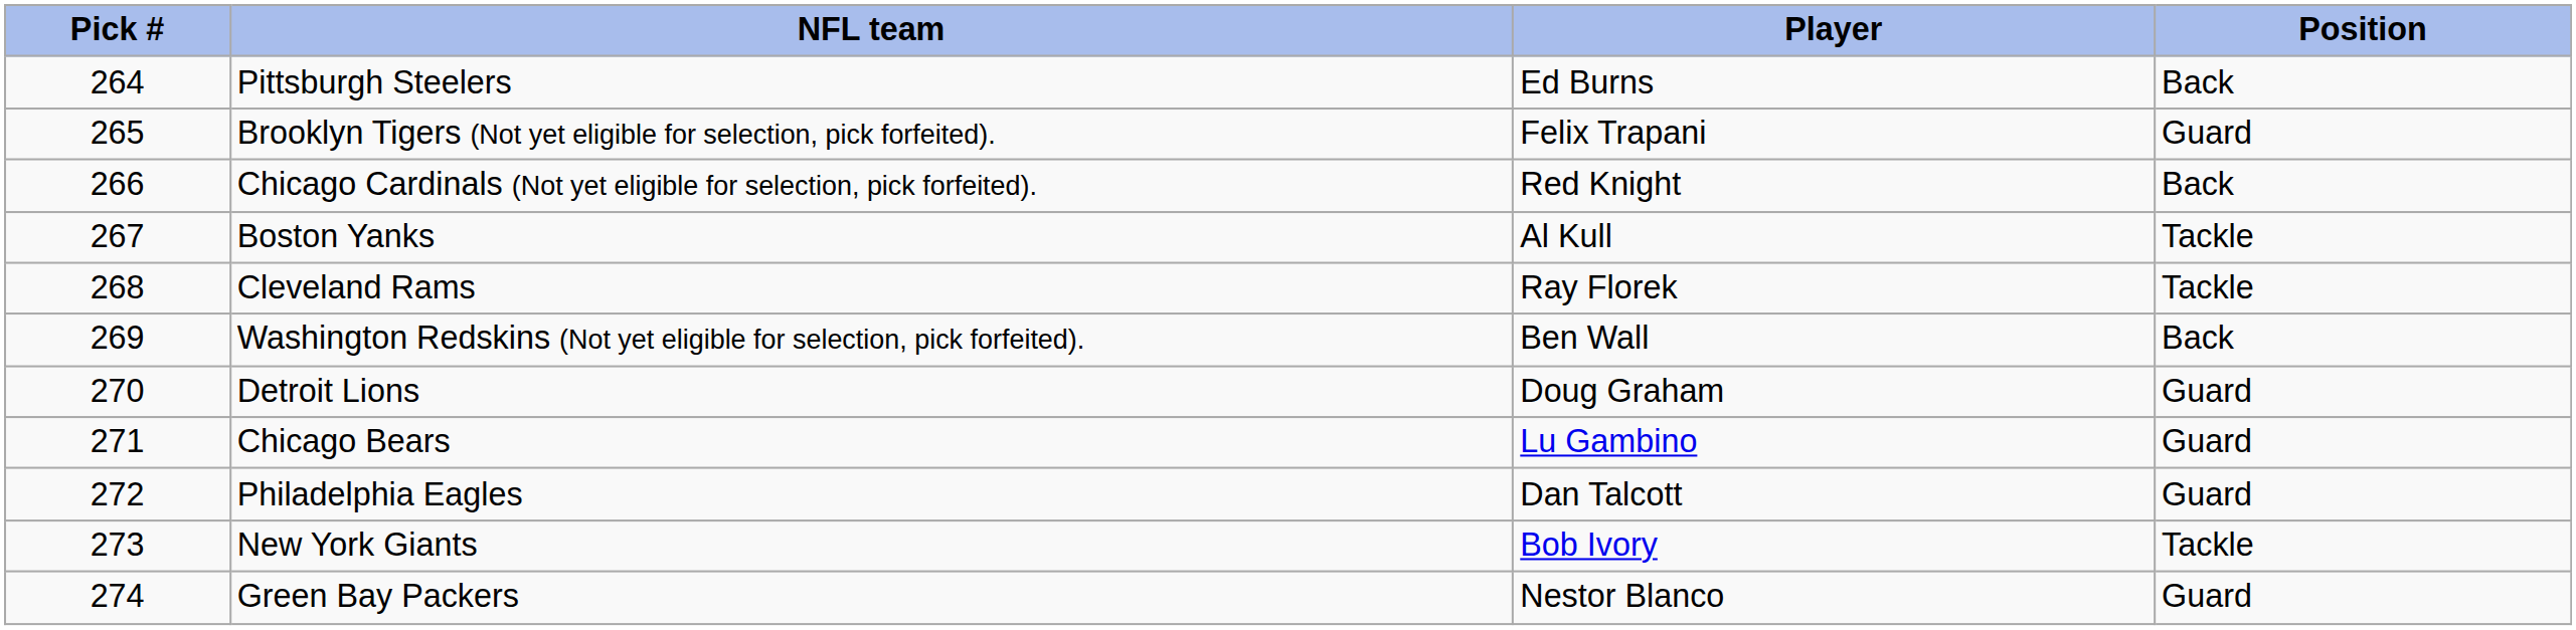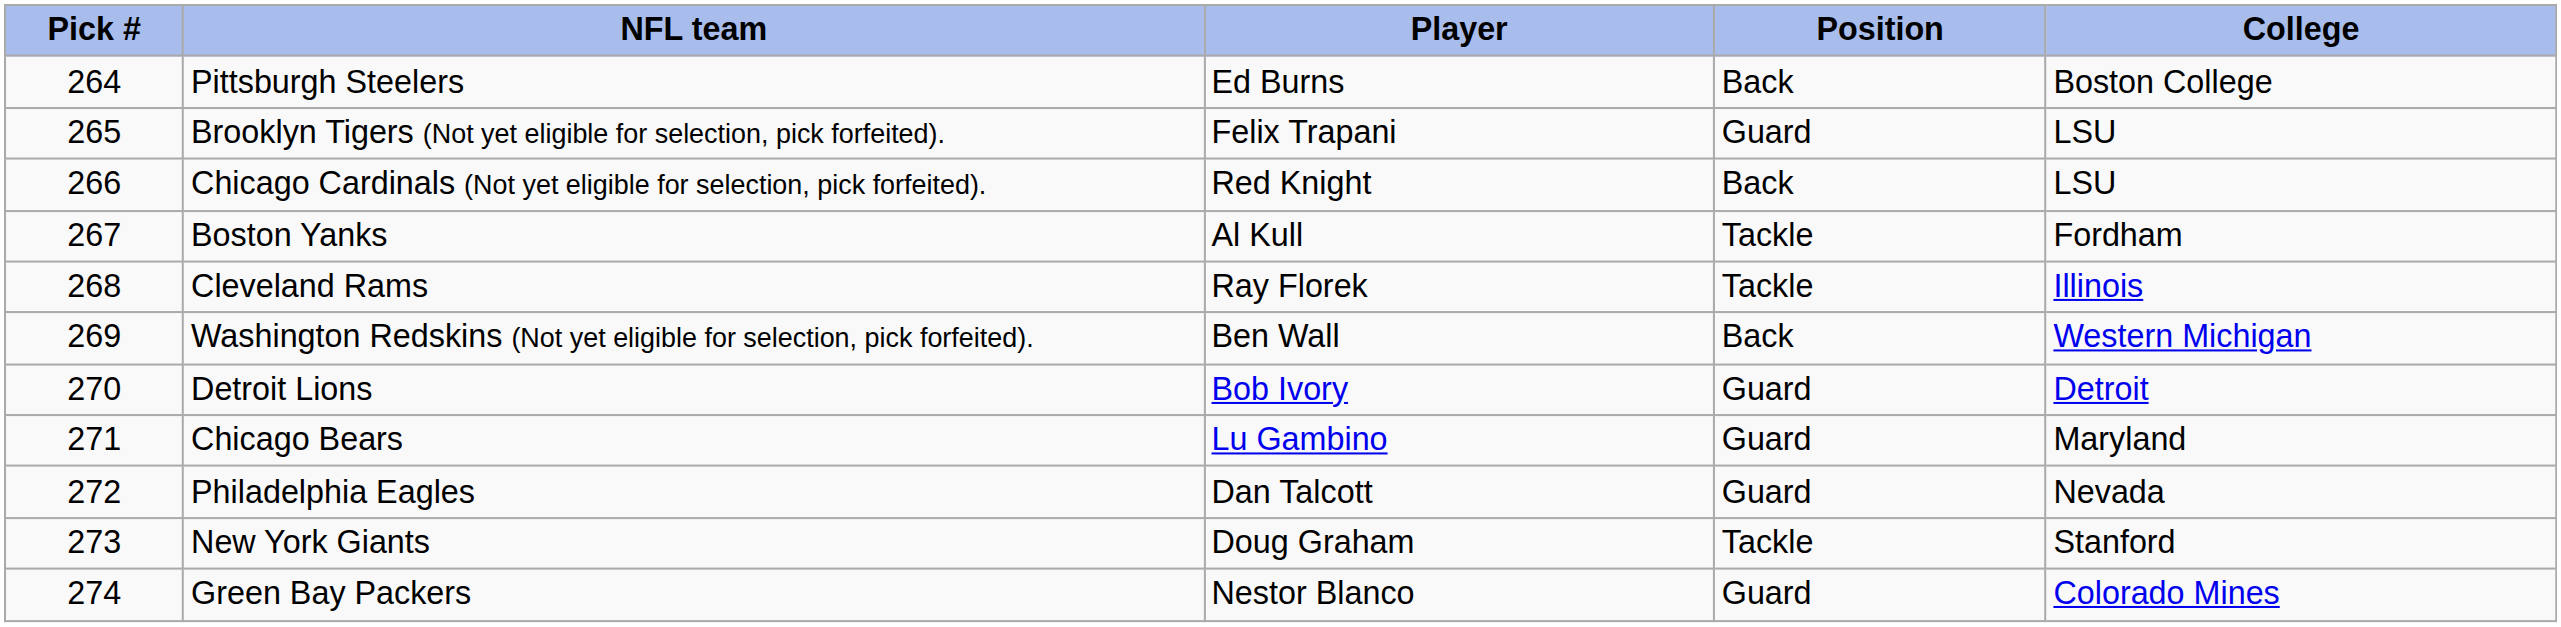+ column: College | Boston College | LSU | LSU | Fordham | Illinois | Western Michigan | Detroit | Maryland | Nevada | Stanford | Colorado Mines
Detroit Lions | Player: Doug Graham -> Bob Ivory
New York Giants | Player: Bob Ivory -> Doug Graham
